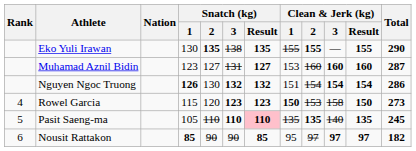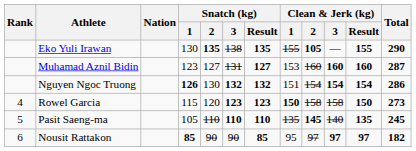Eko Yuli Irawan | Clean & Jerk (kg) / 2: 155 -> 105
Rowel Garcia | Clean & Jerk (kg) / 2: 153 -> 158
Pasit Saeng-ma | Snatch (kg) / Result: pink background -> no background
Pasit Saeng-ma | Clean & Jerk (kg) / 2: 135 -> 145
